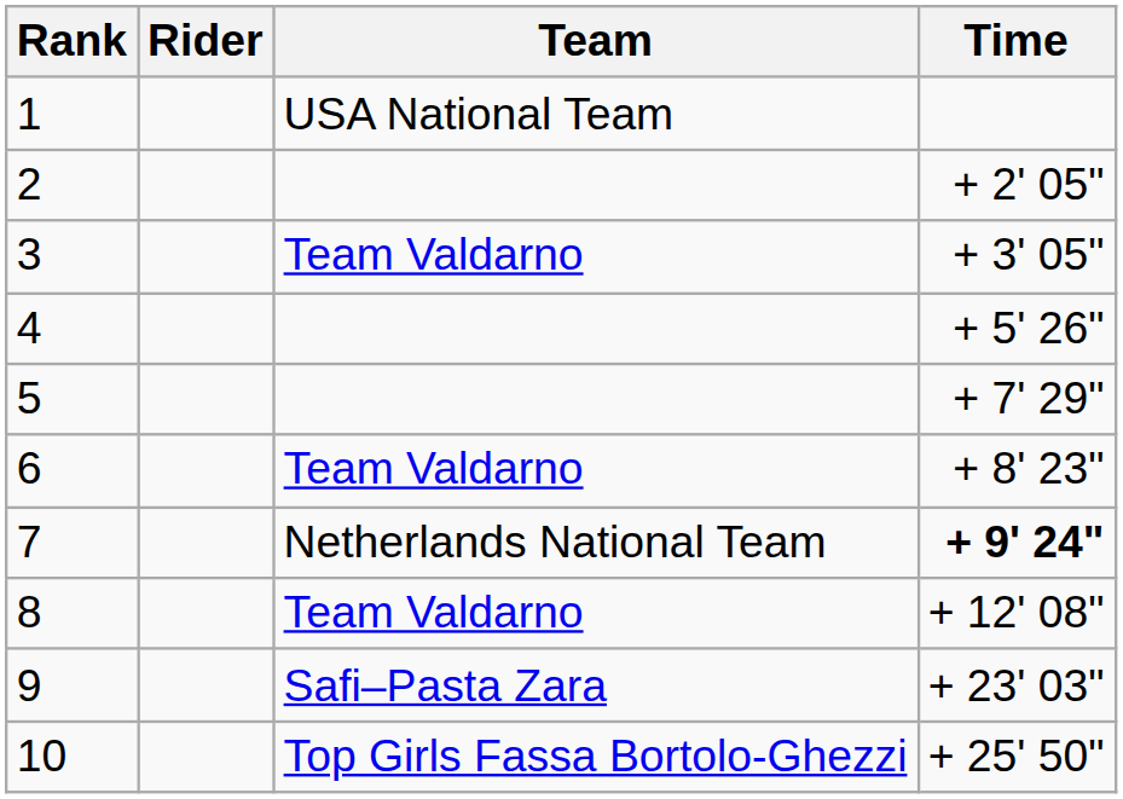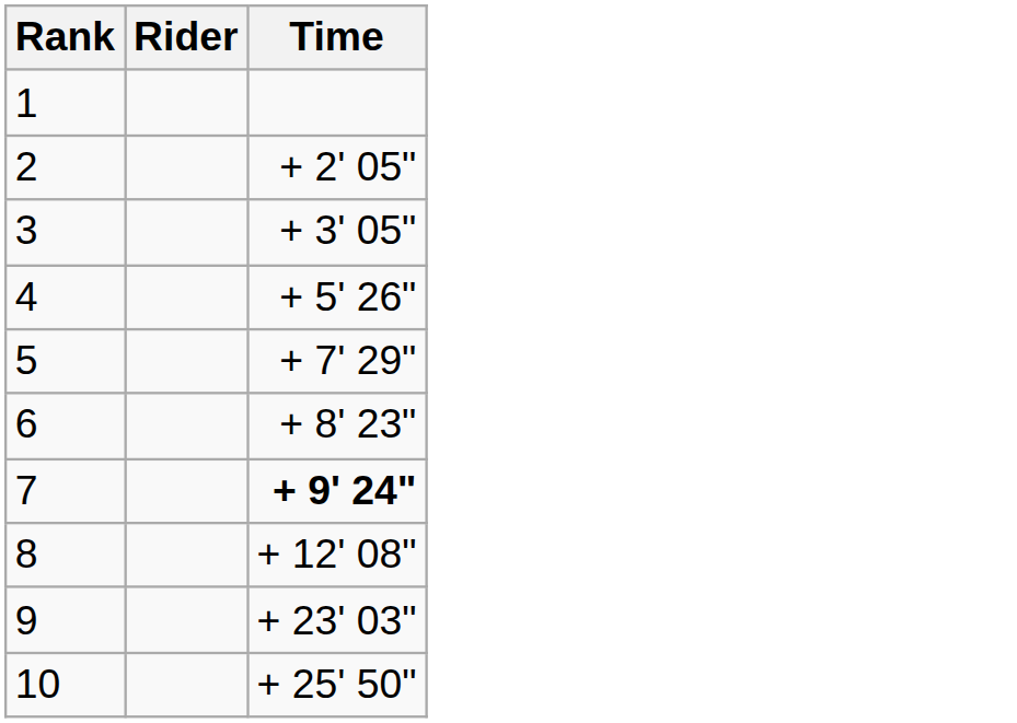- column: Team | USA National Team | Team Valdarno | Team Valdarno | Netherlands National Team | Team Valdarno | Safi–Pasta Zara | Top Girls Fassa Bortolo-Ghezzi
